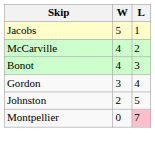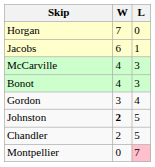+ row: Horgan | 7 | 0
Jacobs | W: 5 -> 6
McCarville | L: 2 -> 3
Johnston | W: normal -> bold
+ row: Chandler | 2 | 5
